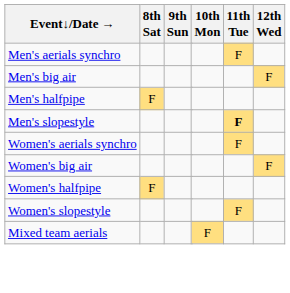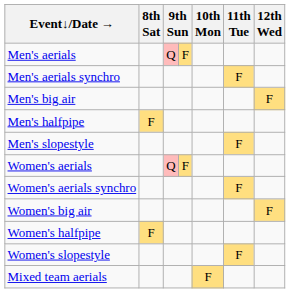+ row: Men's aerials | Q | F
Men's slopestyle | 11th Tue: bold -> normal
+ row: Women's aerials | Q | F
